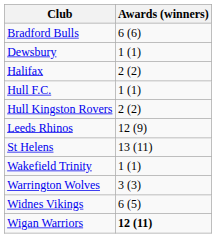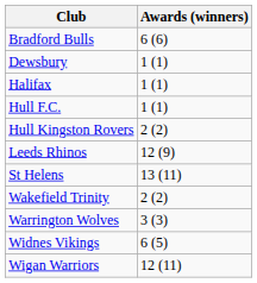Halifax | Awards (winners): 2 (2) -> 1 (1)
Wakefield Trinity | Awards (winners): 1 (1) -> 2 (2)
Wigan Warriors | Awards (winners): bold -> normal
